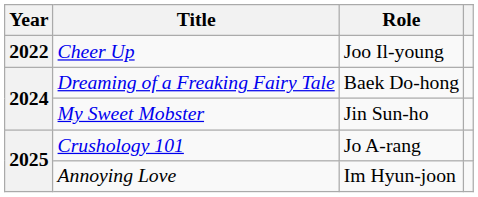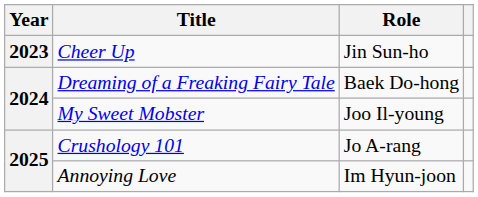Cheer Up | Year: 2022 -> 2023
Cheer Up | Role: Joo Il-young -> Jin Sun-ho
My Sweet Mobster | Role: Jin Sun-ho -> Joo Il-young
